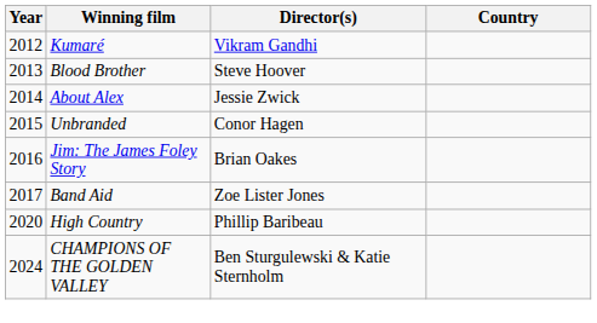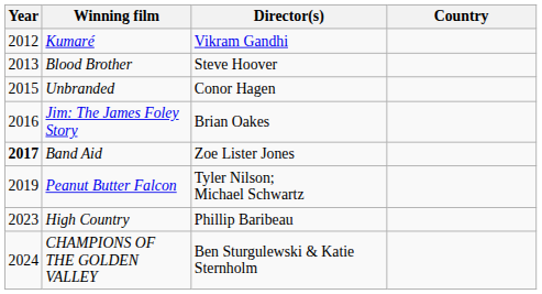- row: 2014 | About Alex | Jessie Zwick
Band Aid | Year: normal -> bold
+ row: 2019 | Peanut Butter Falcon | Tyler Nilson; Michael Schwartz
High Country | Year: 2020 -> 2023
